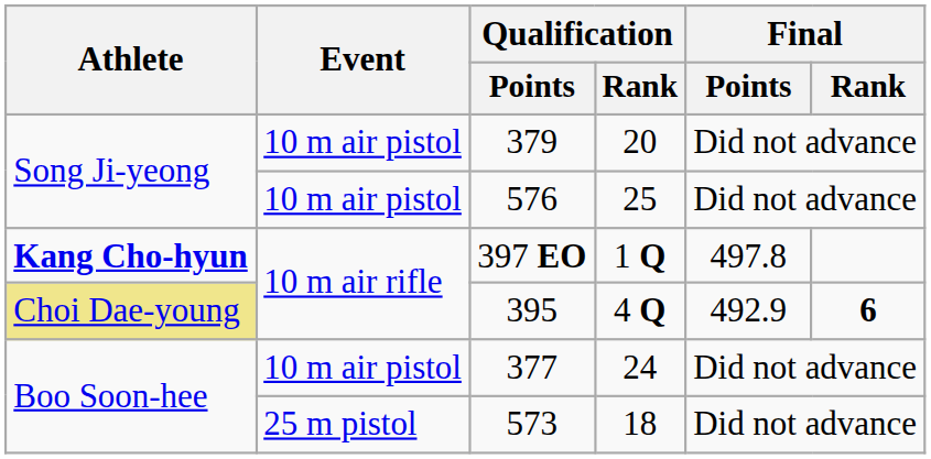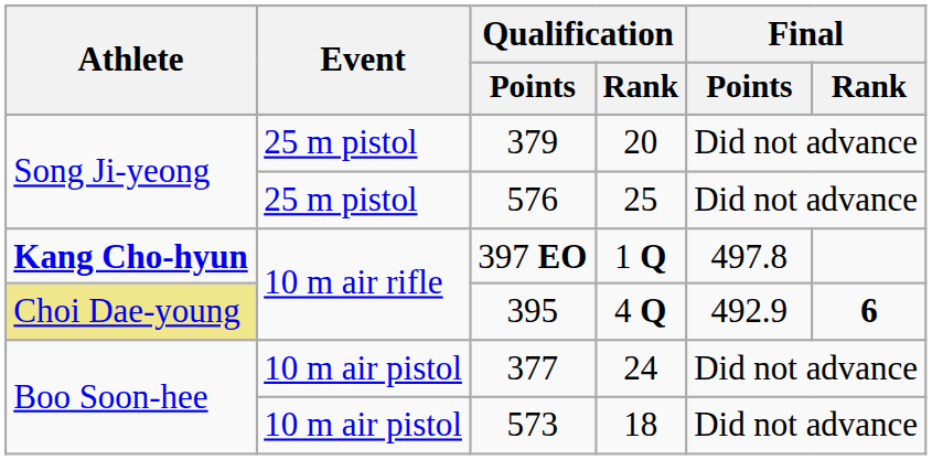379 | Event: 10 m air pistol -> 25 m pistol
576 | Event: 10 m air pistol -> 25 m pistol
573 | Event: 25 m pistol -> 10 m air pistol
